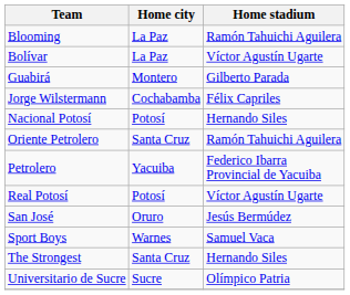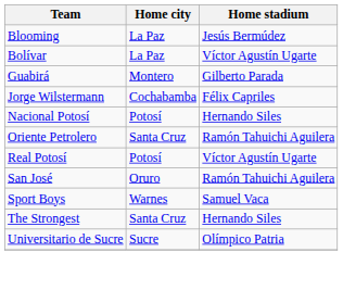Blooming | Home stadium: Ramón Tahuichi Aguilera -> Jesús Bermúdez
- row: Petrolero | Yacuiba | Federico Ibarra Provincial de Yacuiba
San José | Home stadium: Jesús Bermúdez -> Ramón Tahuichi Aguilera
